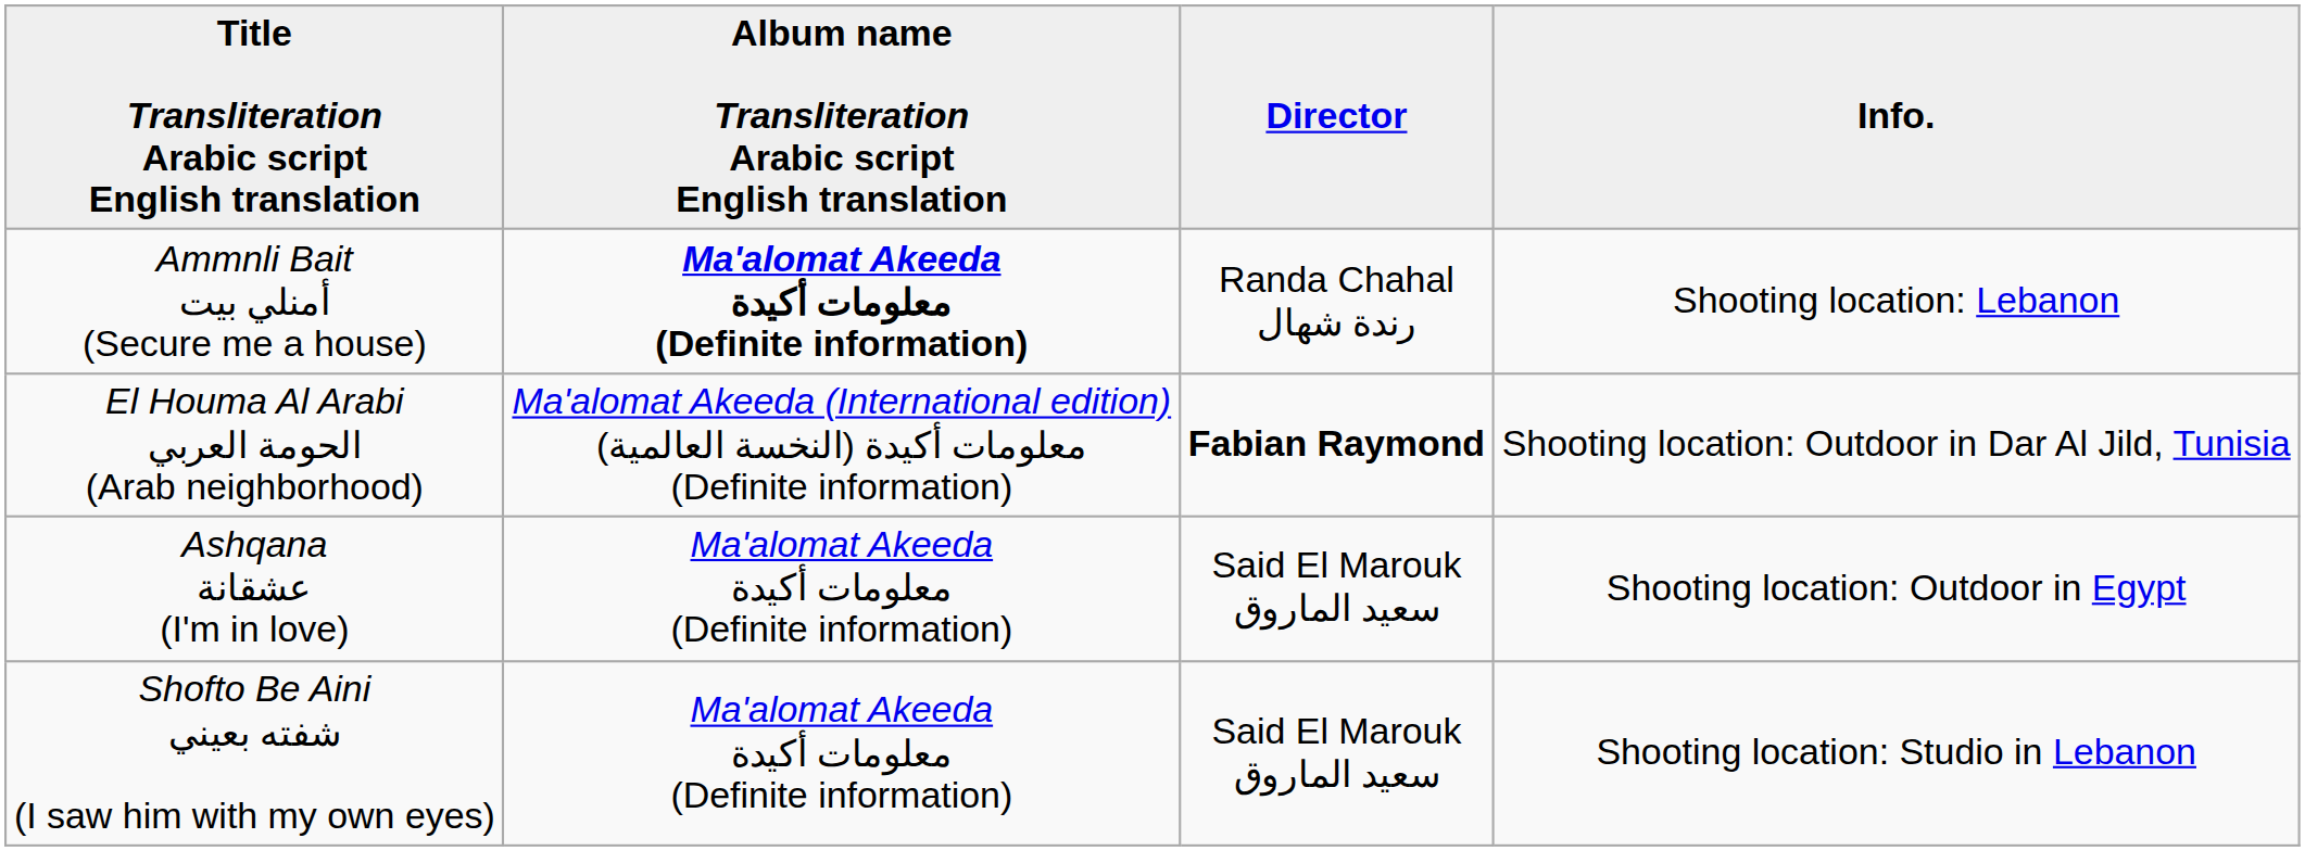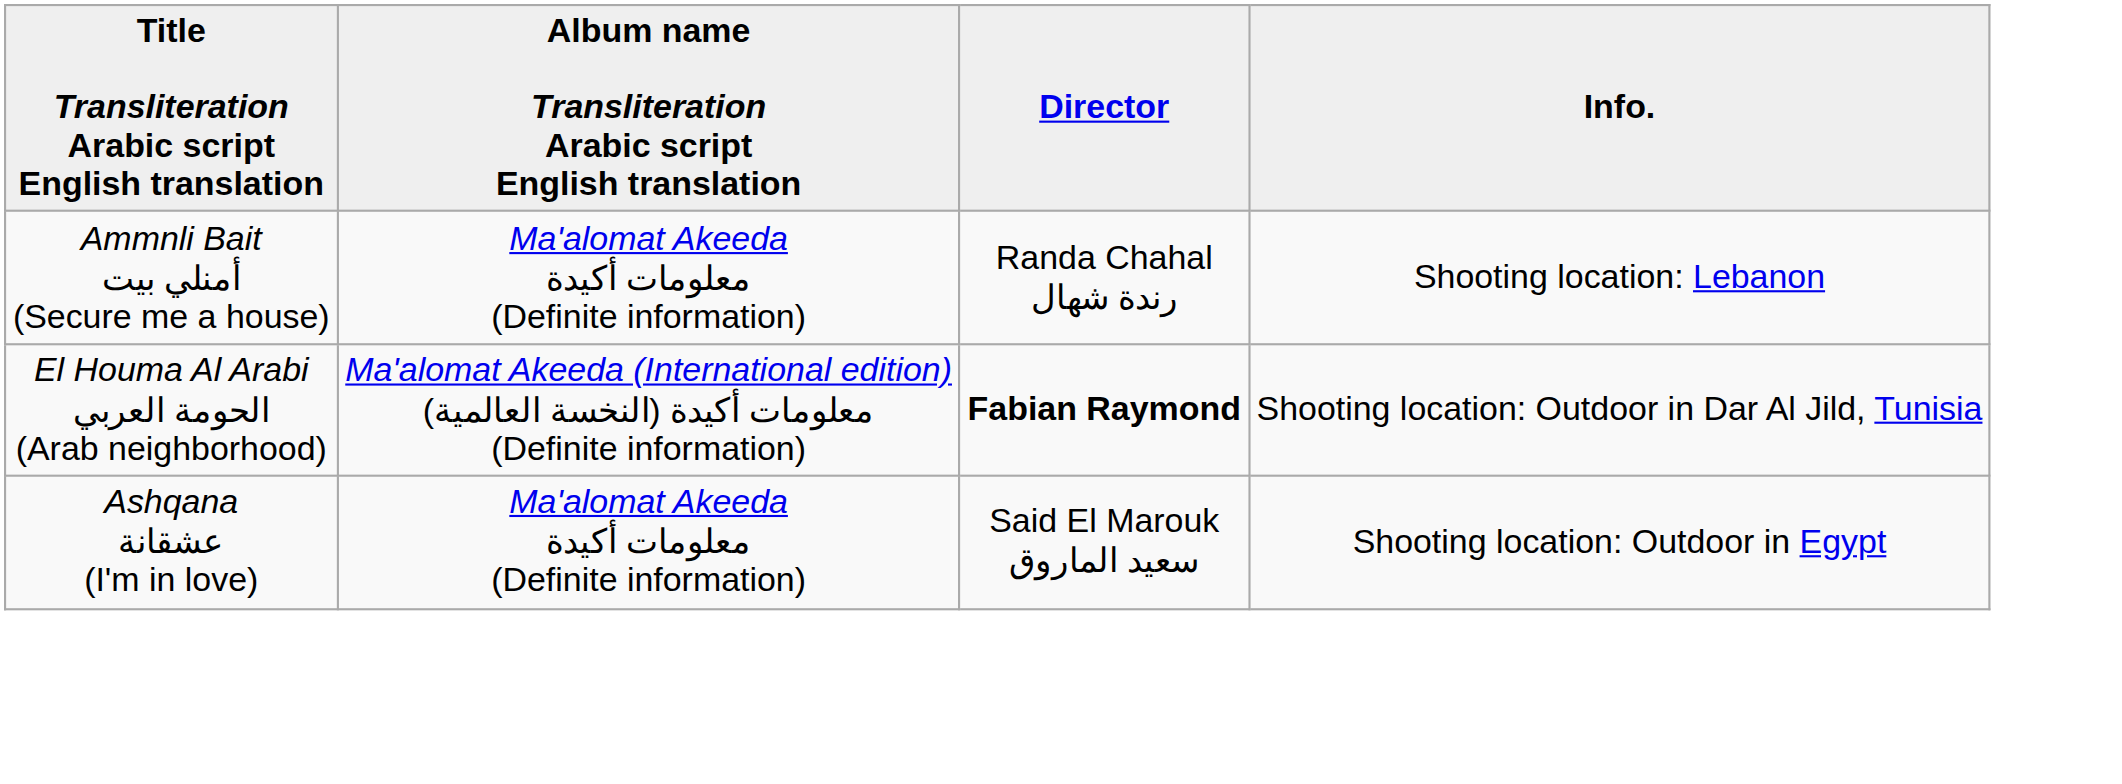Ammnli Bait أمنلي بيت (Secure me a house) | Album name Transliteration Arabic script English translation: bold -> normal
- row: Shofto Be Aini شفته بعيني (I saw him with my own eyes) | Ma'alomat Akeeda معلومات أكيدة (Definite information) | Said El Marouk سعيد الماروق | Shooting location: Studio in Lebanon
